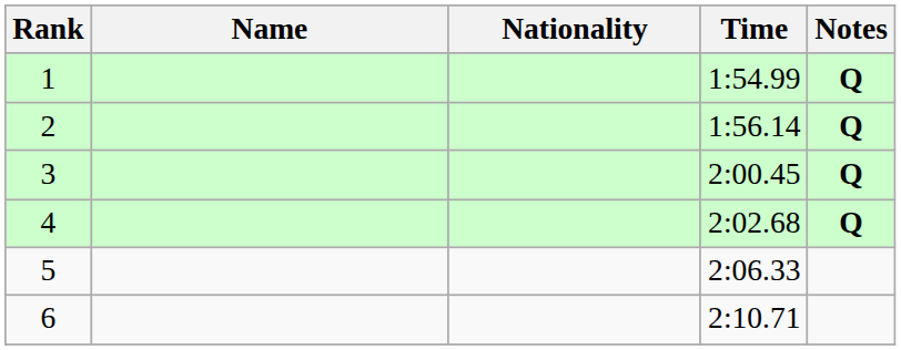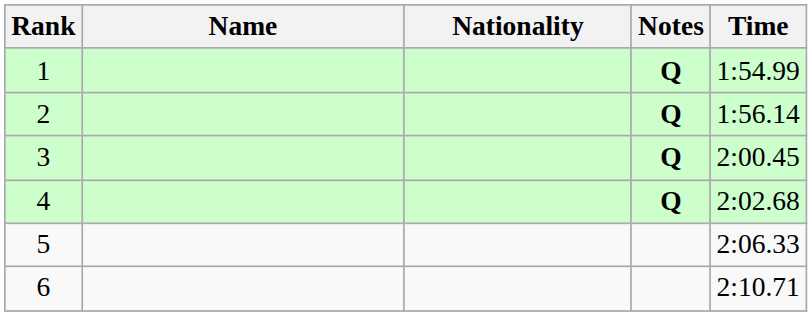columns swapped: Time <-> Notes
